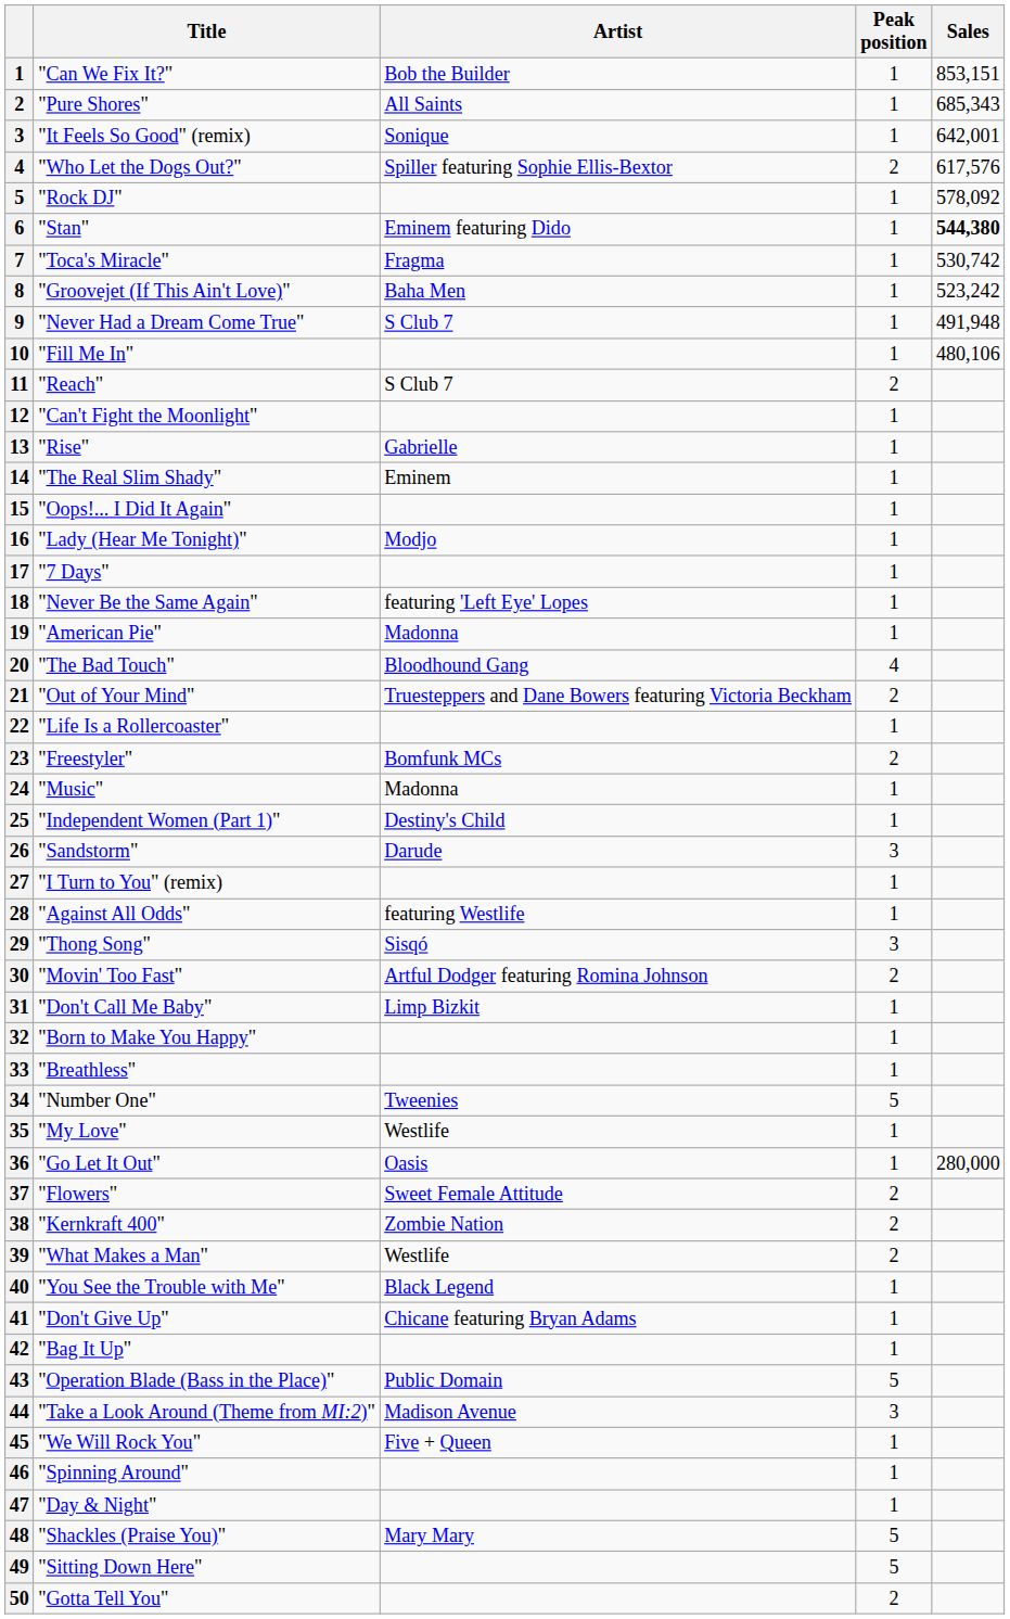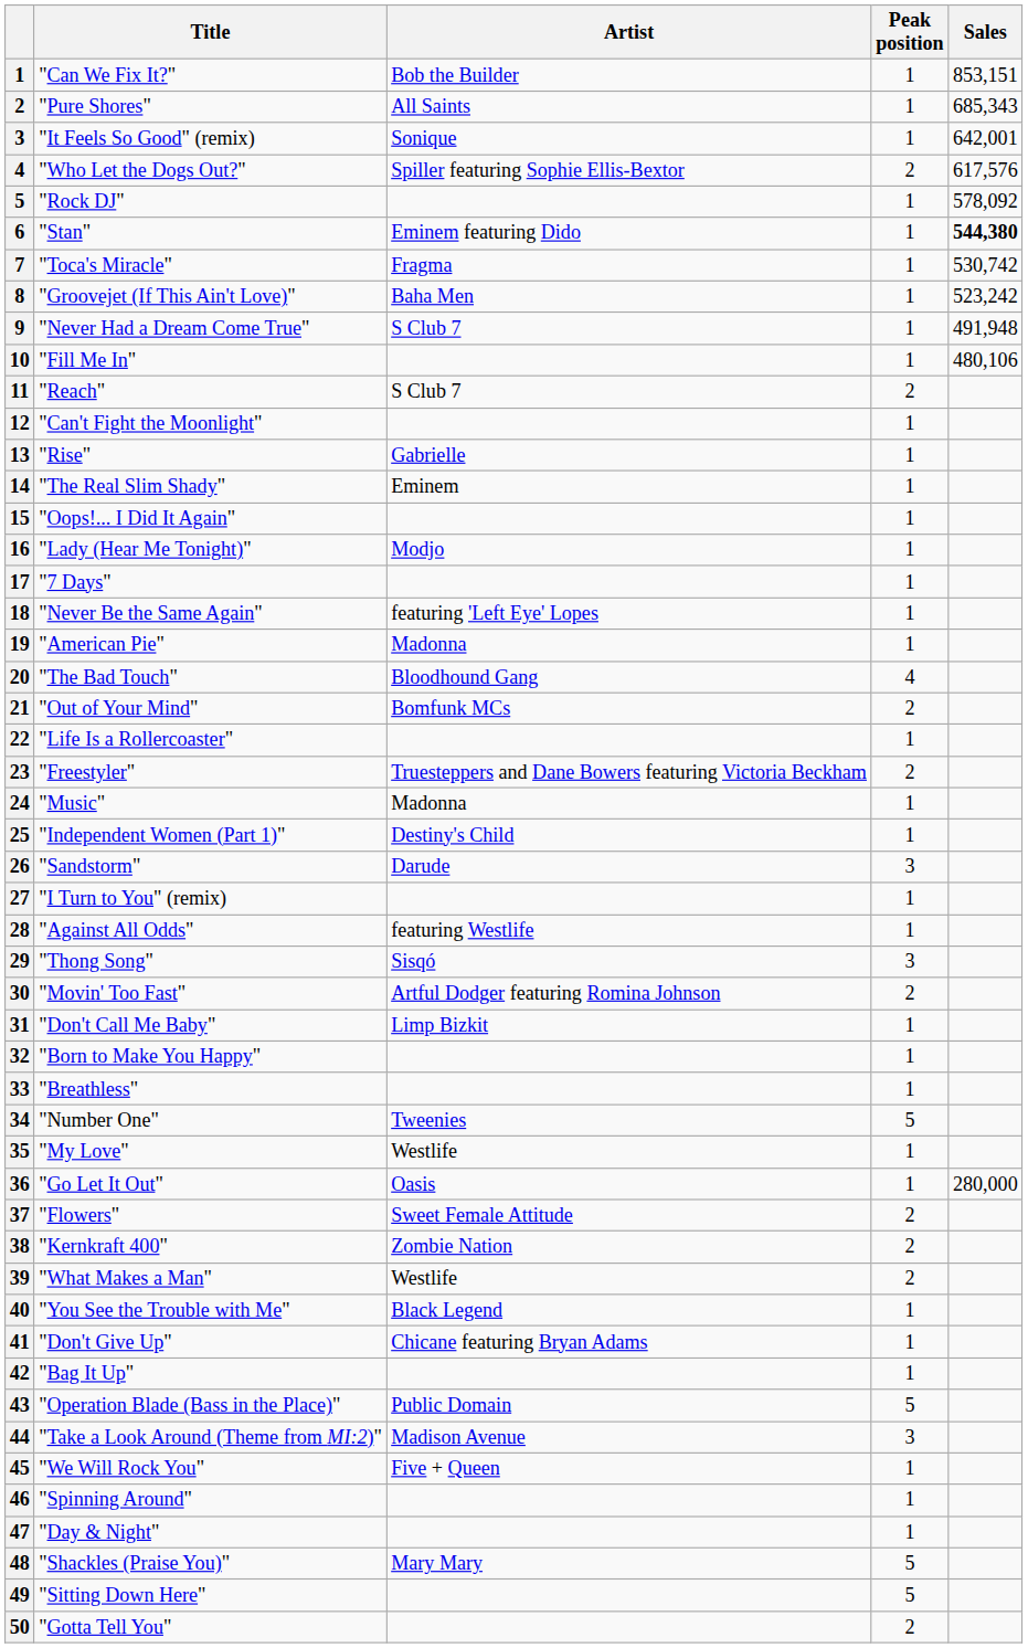"Out of Your Mind" | Artist: Truesteppers and Dane Bowers featuring Victoria Beckham -> Bomfunk MCs
"Freestyler" | Artist: Bomfunk MCs -> Truesteppers and Dane Bowers featuring Victoria Beckham
